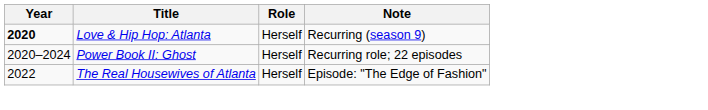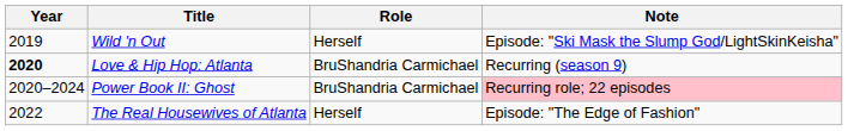+ row: 2019 | Wild 'n Out | Herself | Episode: "Ski Mask the Slump God/LightSkinKeisha"
Love & Hip Hop: Atlanta | Role: Herself -> BruShandria Carmichael
Power Book II: Ghost | Role: Herself -> BruShandria Carmichael
Power Book II: Ghost | Note: no background -> pink background
